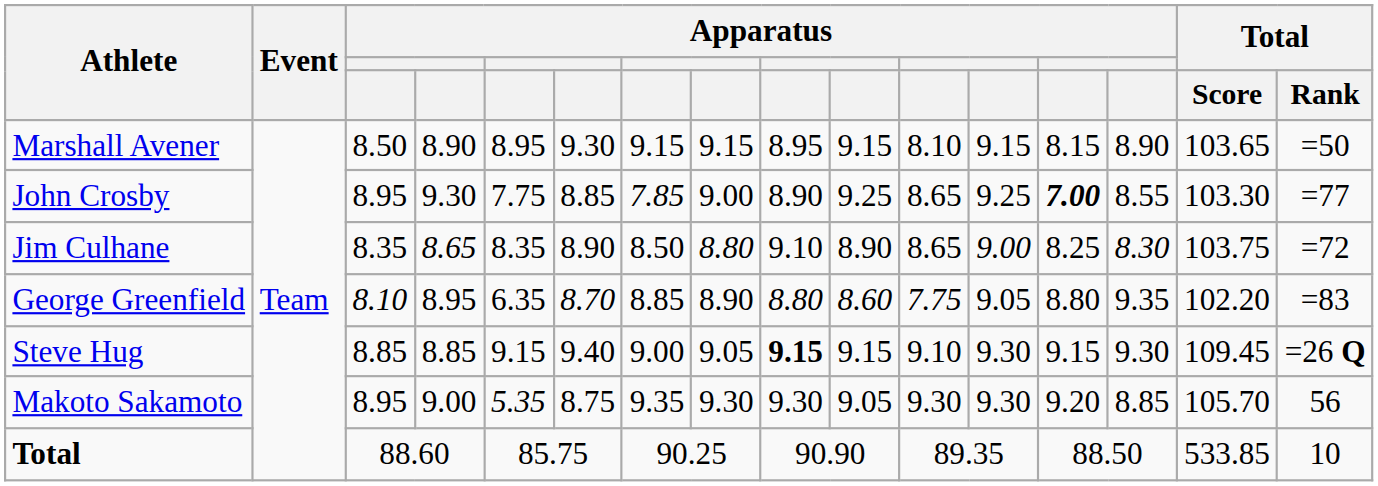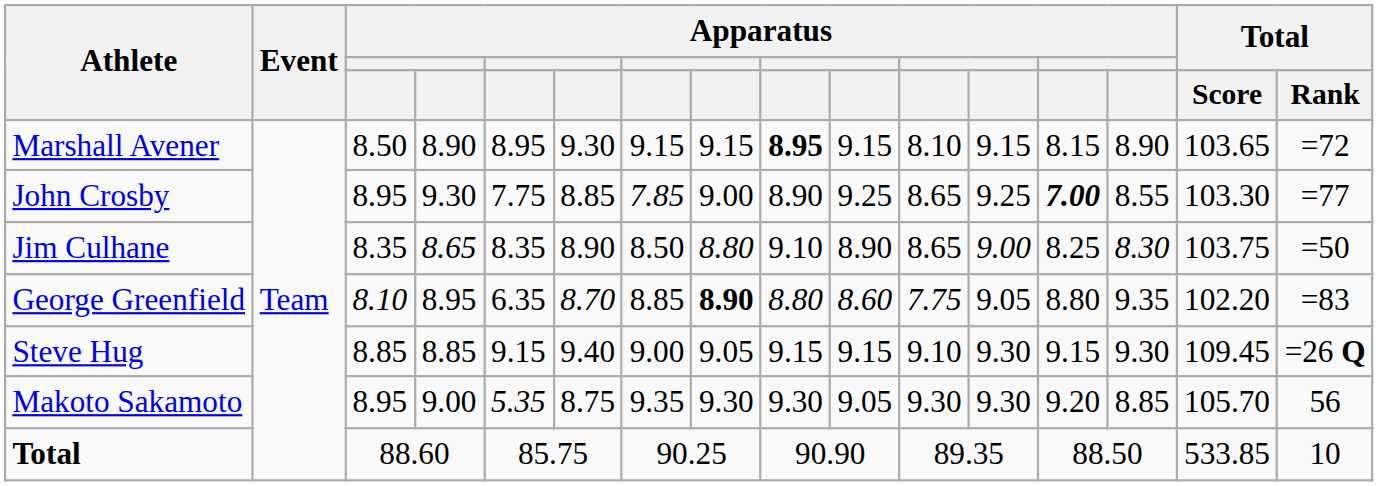Marshall Avener | column 9: normal -> bold
Marshall Avener | Total / Rank: =50 -> =72
Jim Culhane | Total / Rank: =72 -> =50
George Greenfield | column 8: normal -> bold
Steve Hug | column 9: bold -> normal
